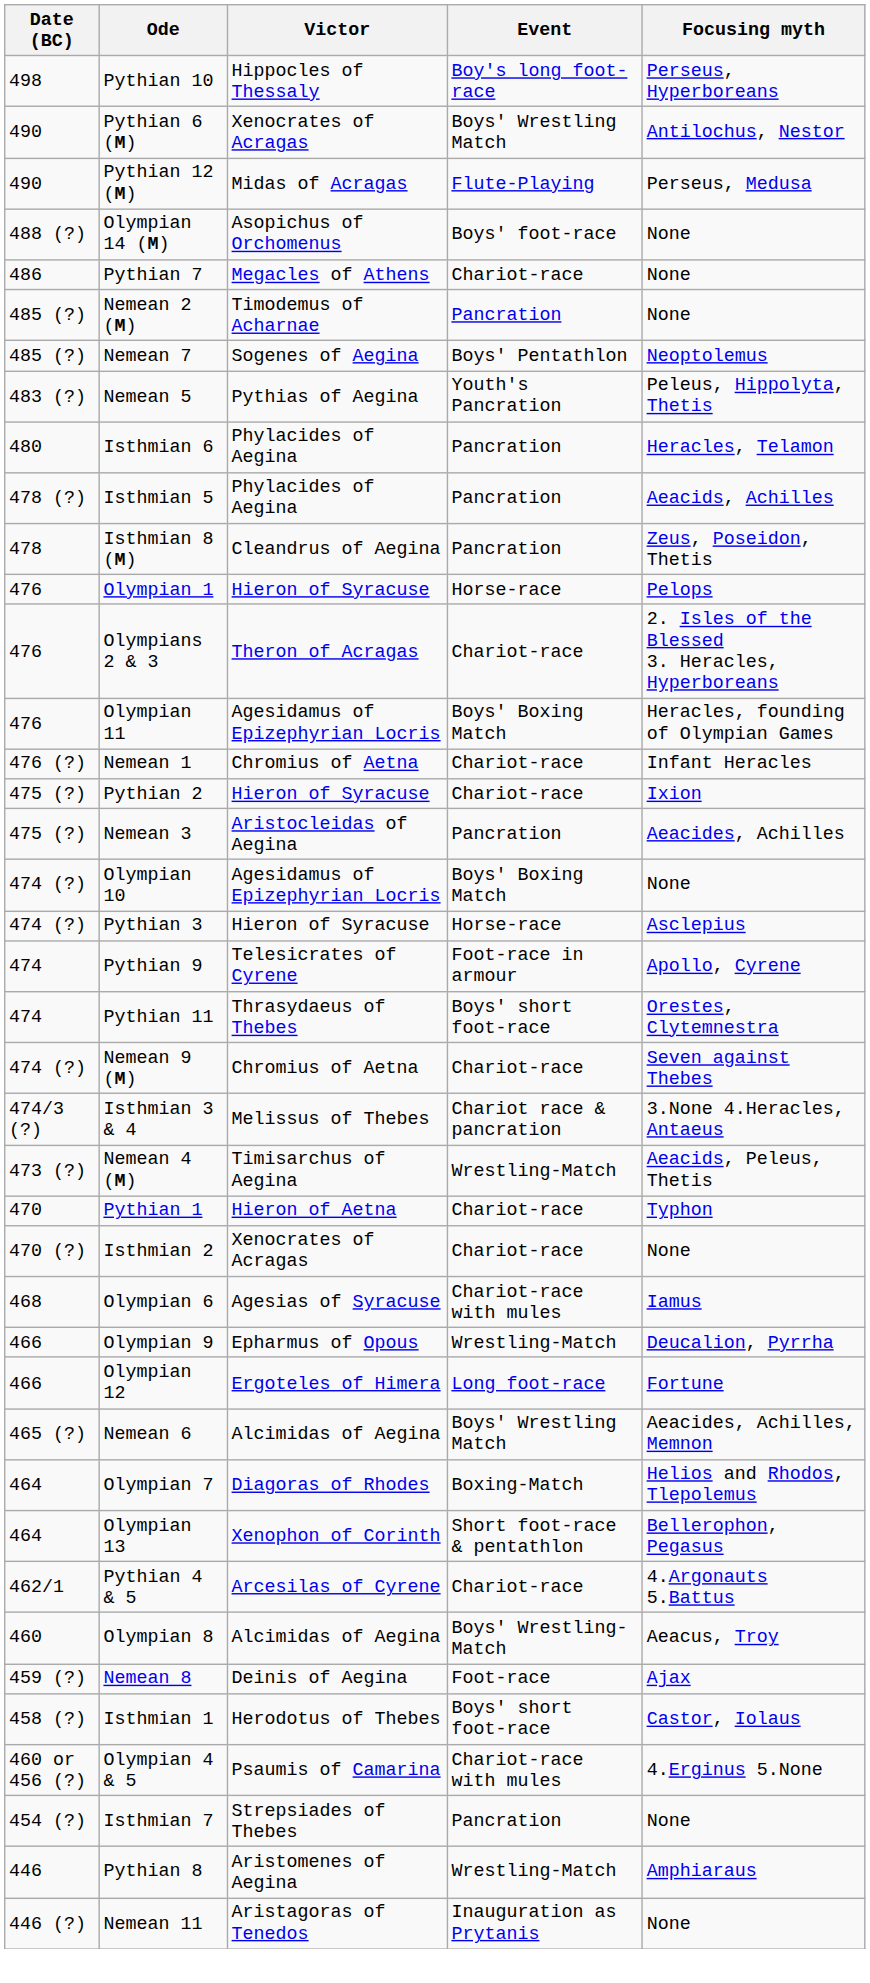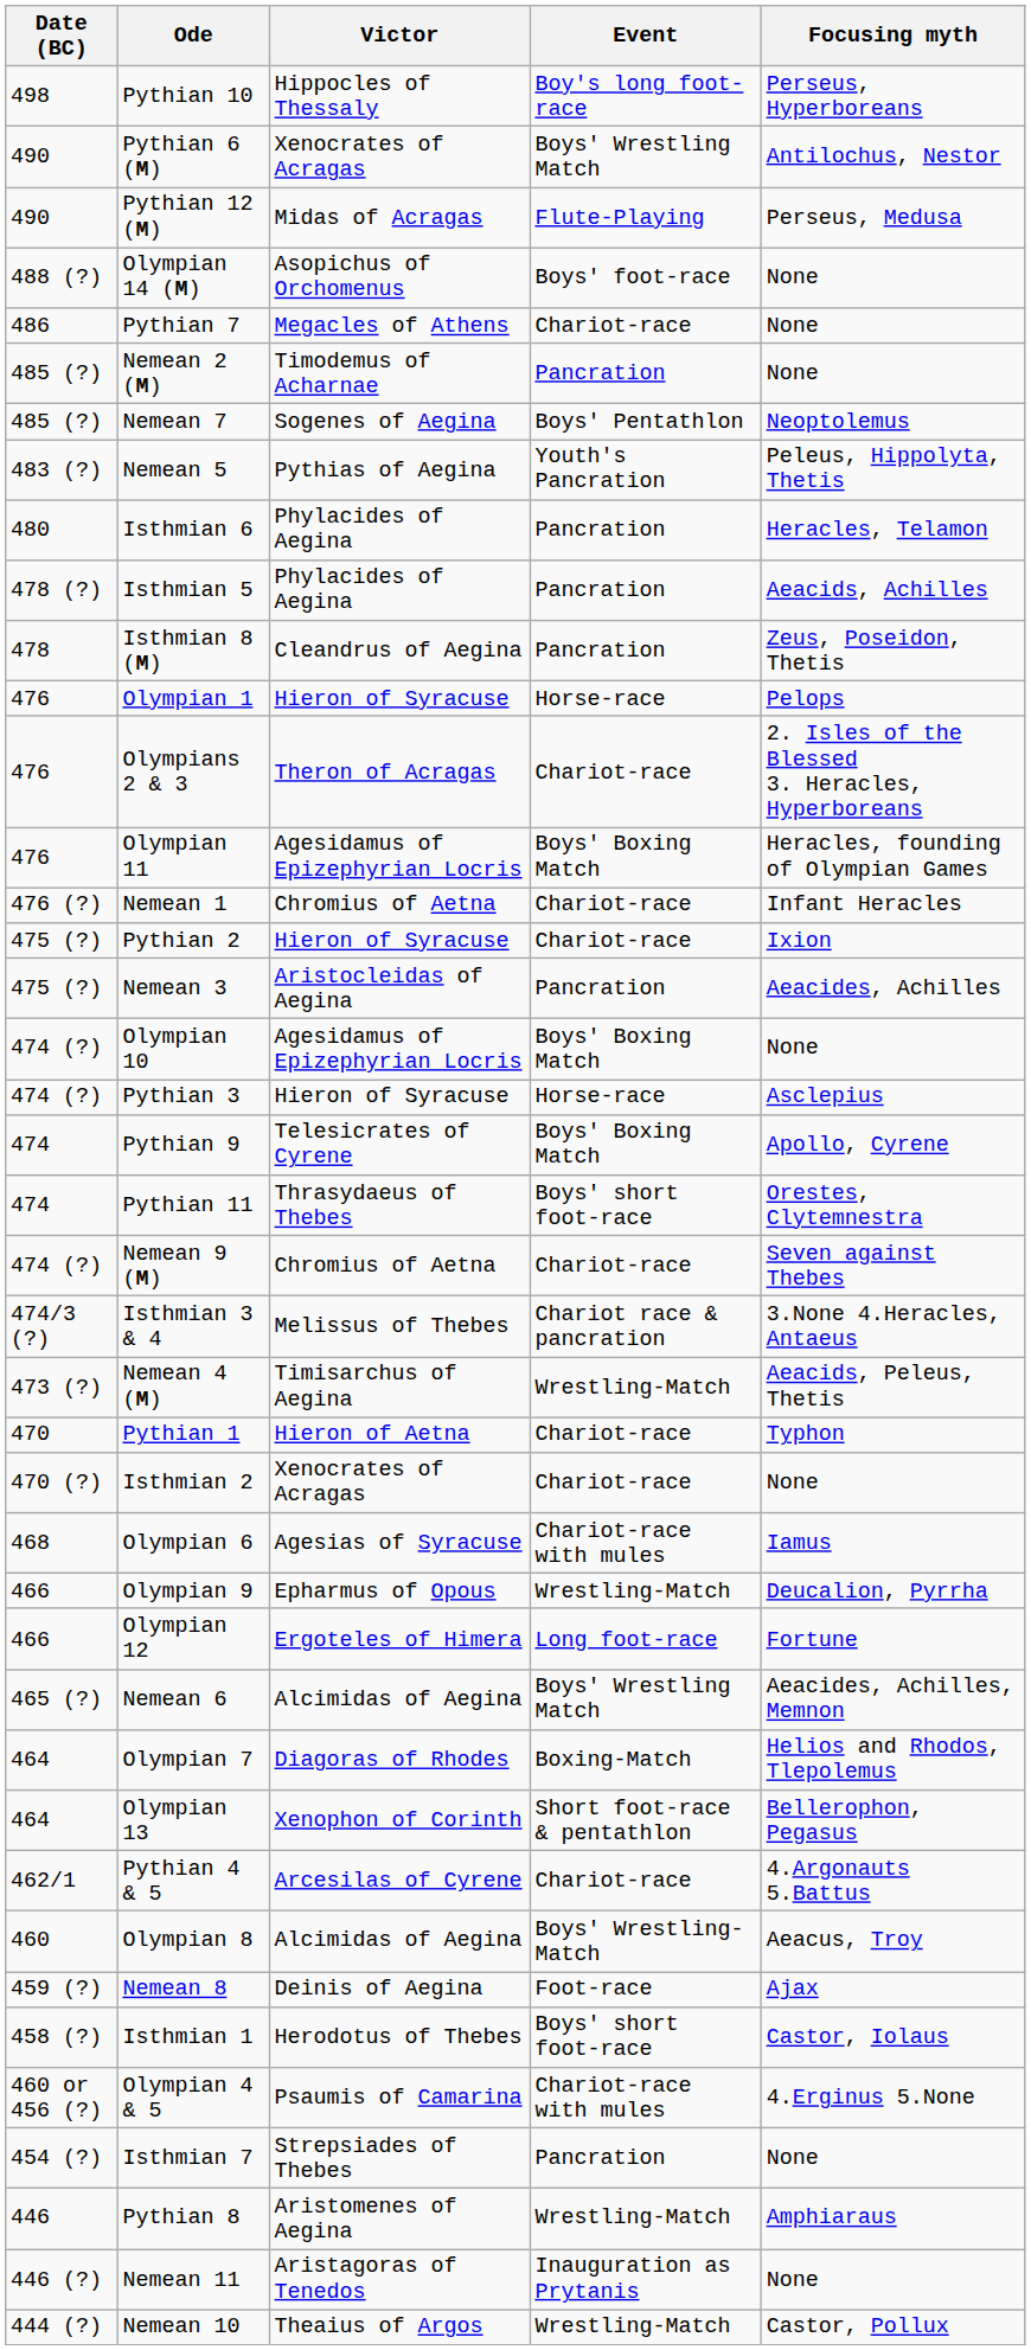Pythian 9 | Event: Foot-race in armour -> Boys' Boxing Match
+ row: 444 (?) | Nemean 10 | Theaius of Argos | Wrestling-Match | Castor, Pollux
